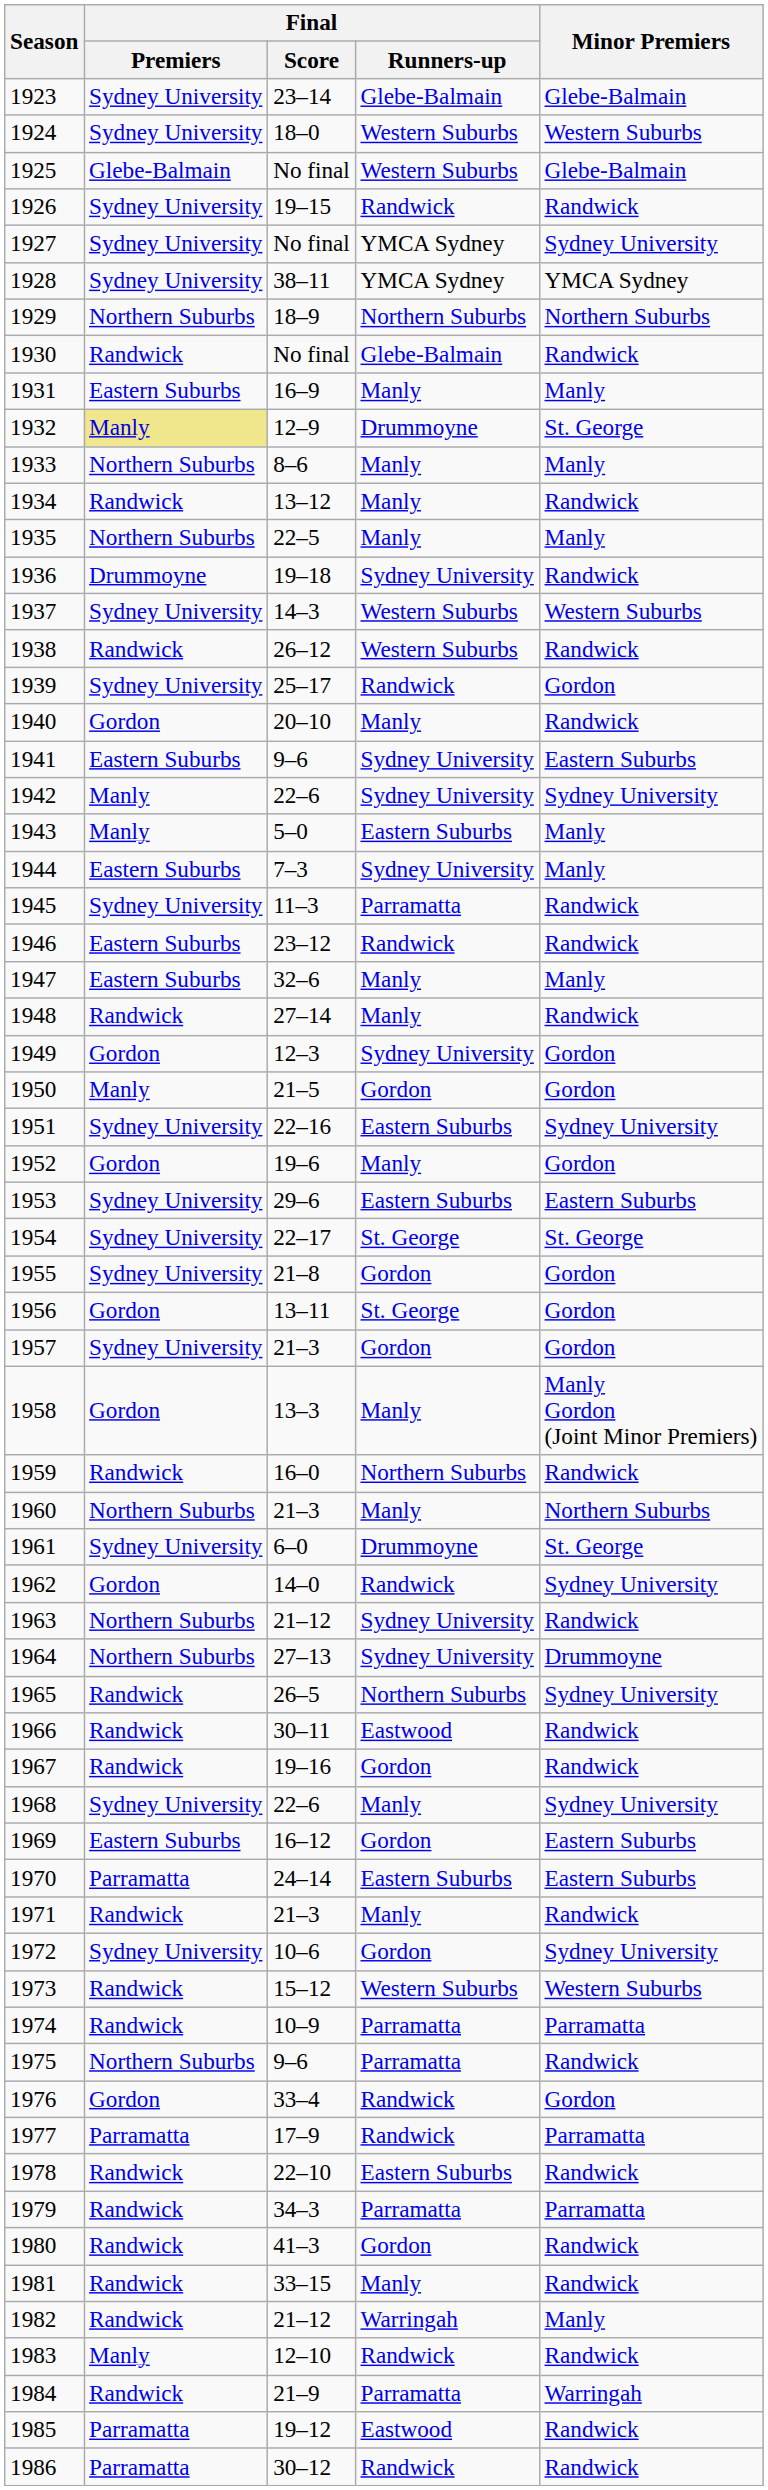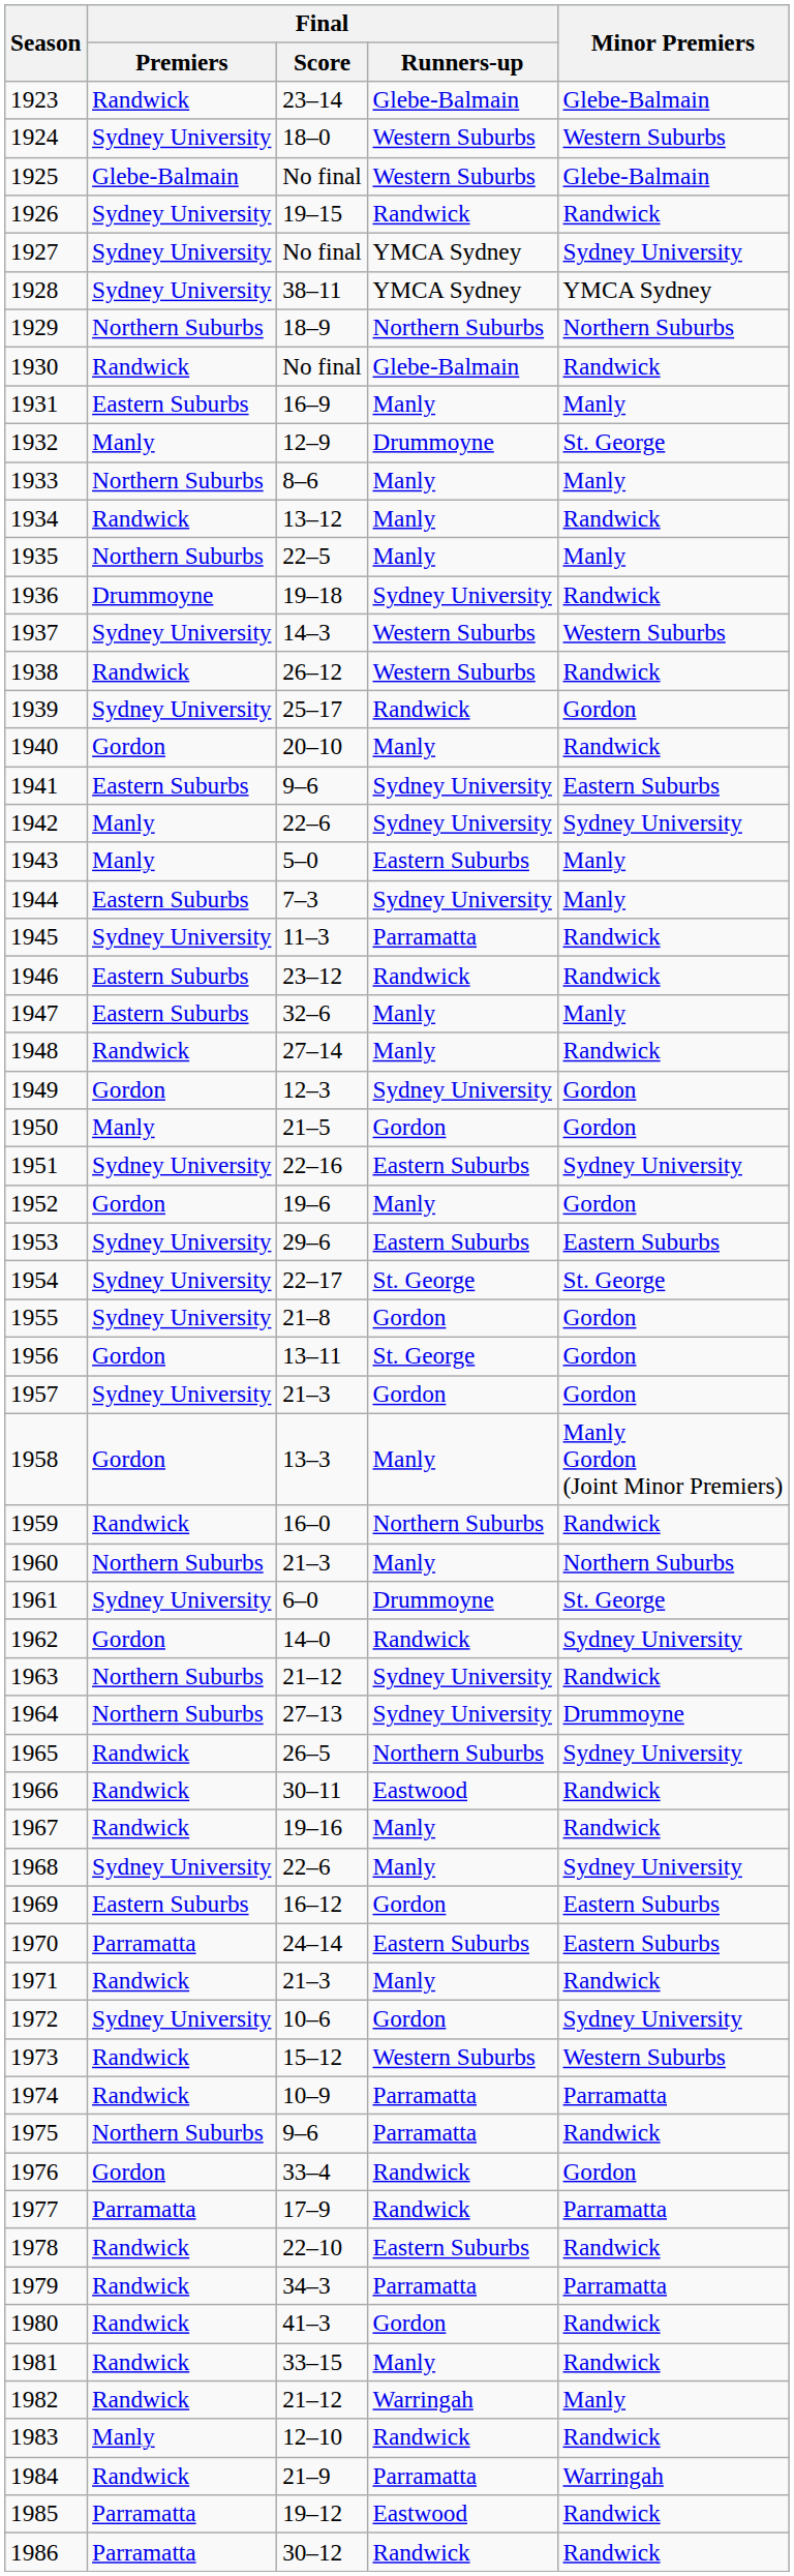1923 | Final / Premiers: Sydney University -> Randwick
1932 | Final / Premiers: khaki background -> no background
1967 | Final / Runners-up: Gordon -> Manly
